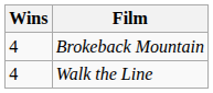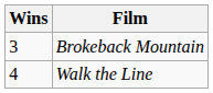Brokeback Mountain | Wins: 4 -> 3
